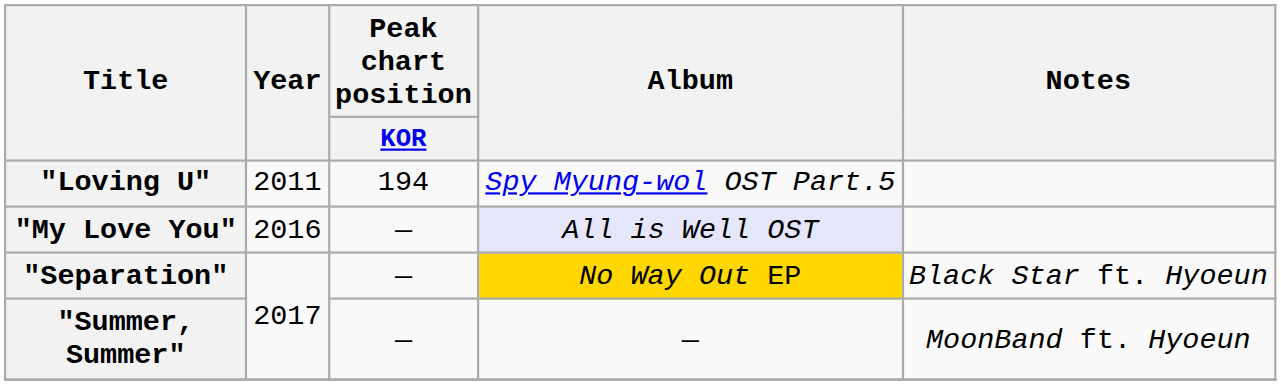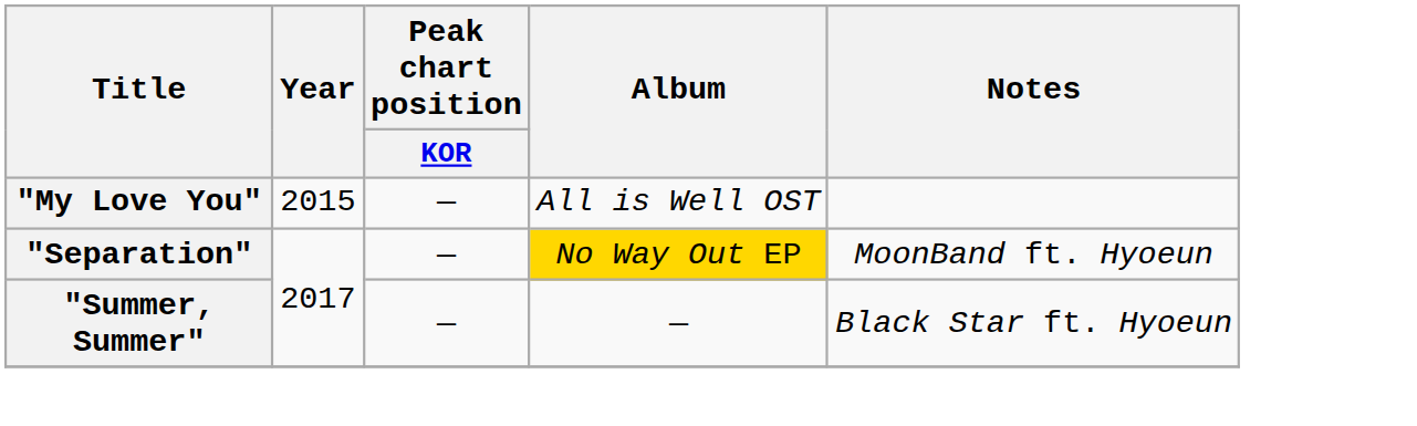- row: "Loving U" | 2011 | 194 | Spy Myung-wol OST Part.5
"My Love You" | Year: 2016 -> 2015
"My Love You" | Album: lavender background -> no background
"Separation" | Notes: Black Star ft. Hyoeun -> MoonBand ft. Hyoeun
"Summer, Summer" | Notes: MoonBand ft. Hyoeun -> Black Star ft. Hyoeun
